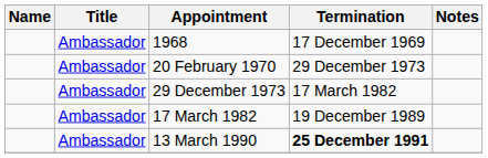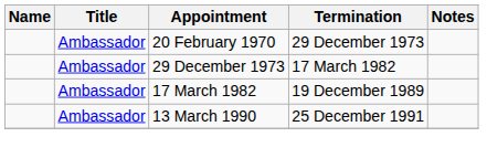- row: Ambassador | 1968 | 17 December 1969
13 March 1990 | Termination: bold -> normal
